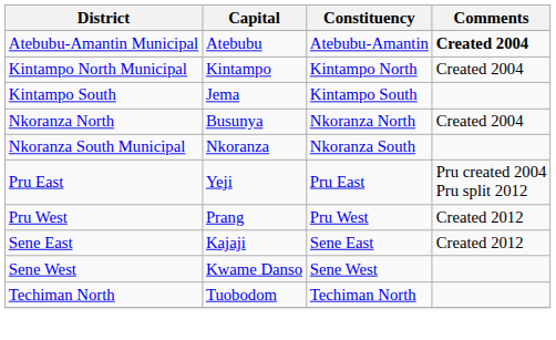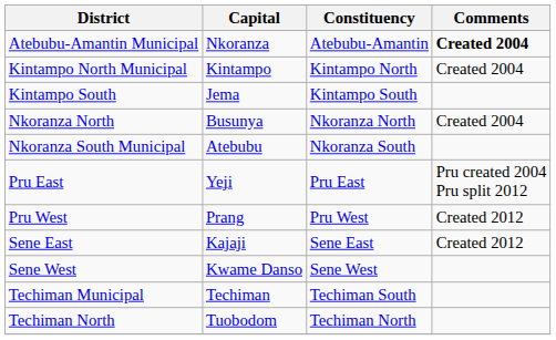Atebubu-Amantin Municipal | Capital: Atebubu -> Nkoranza
Nkoranza South Municipal | Capital: Nkoranza -> Atebubu
+ row: Techiman Municipal | Techiman | Techiman South
